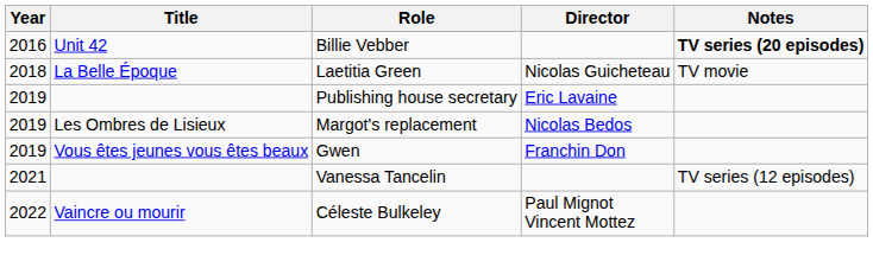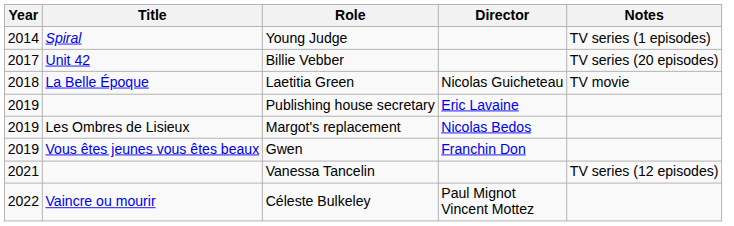+ row: 2014 | Spiral | Young Judge | TV series (1 episodes)
Billie Vebber | Year: 2016 -> 2017
Billie Vebber | Notes: bold -> normal
